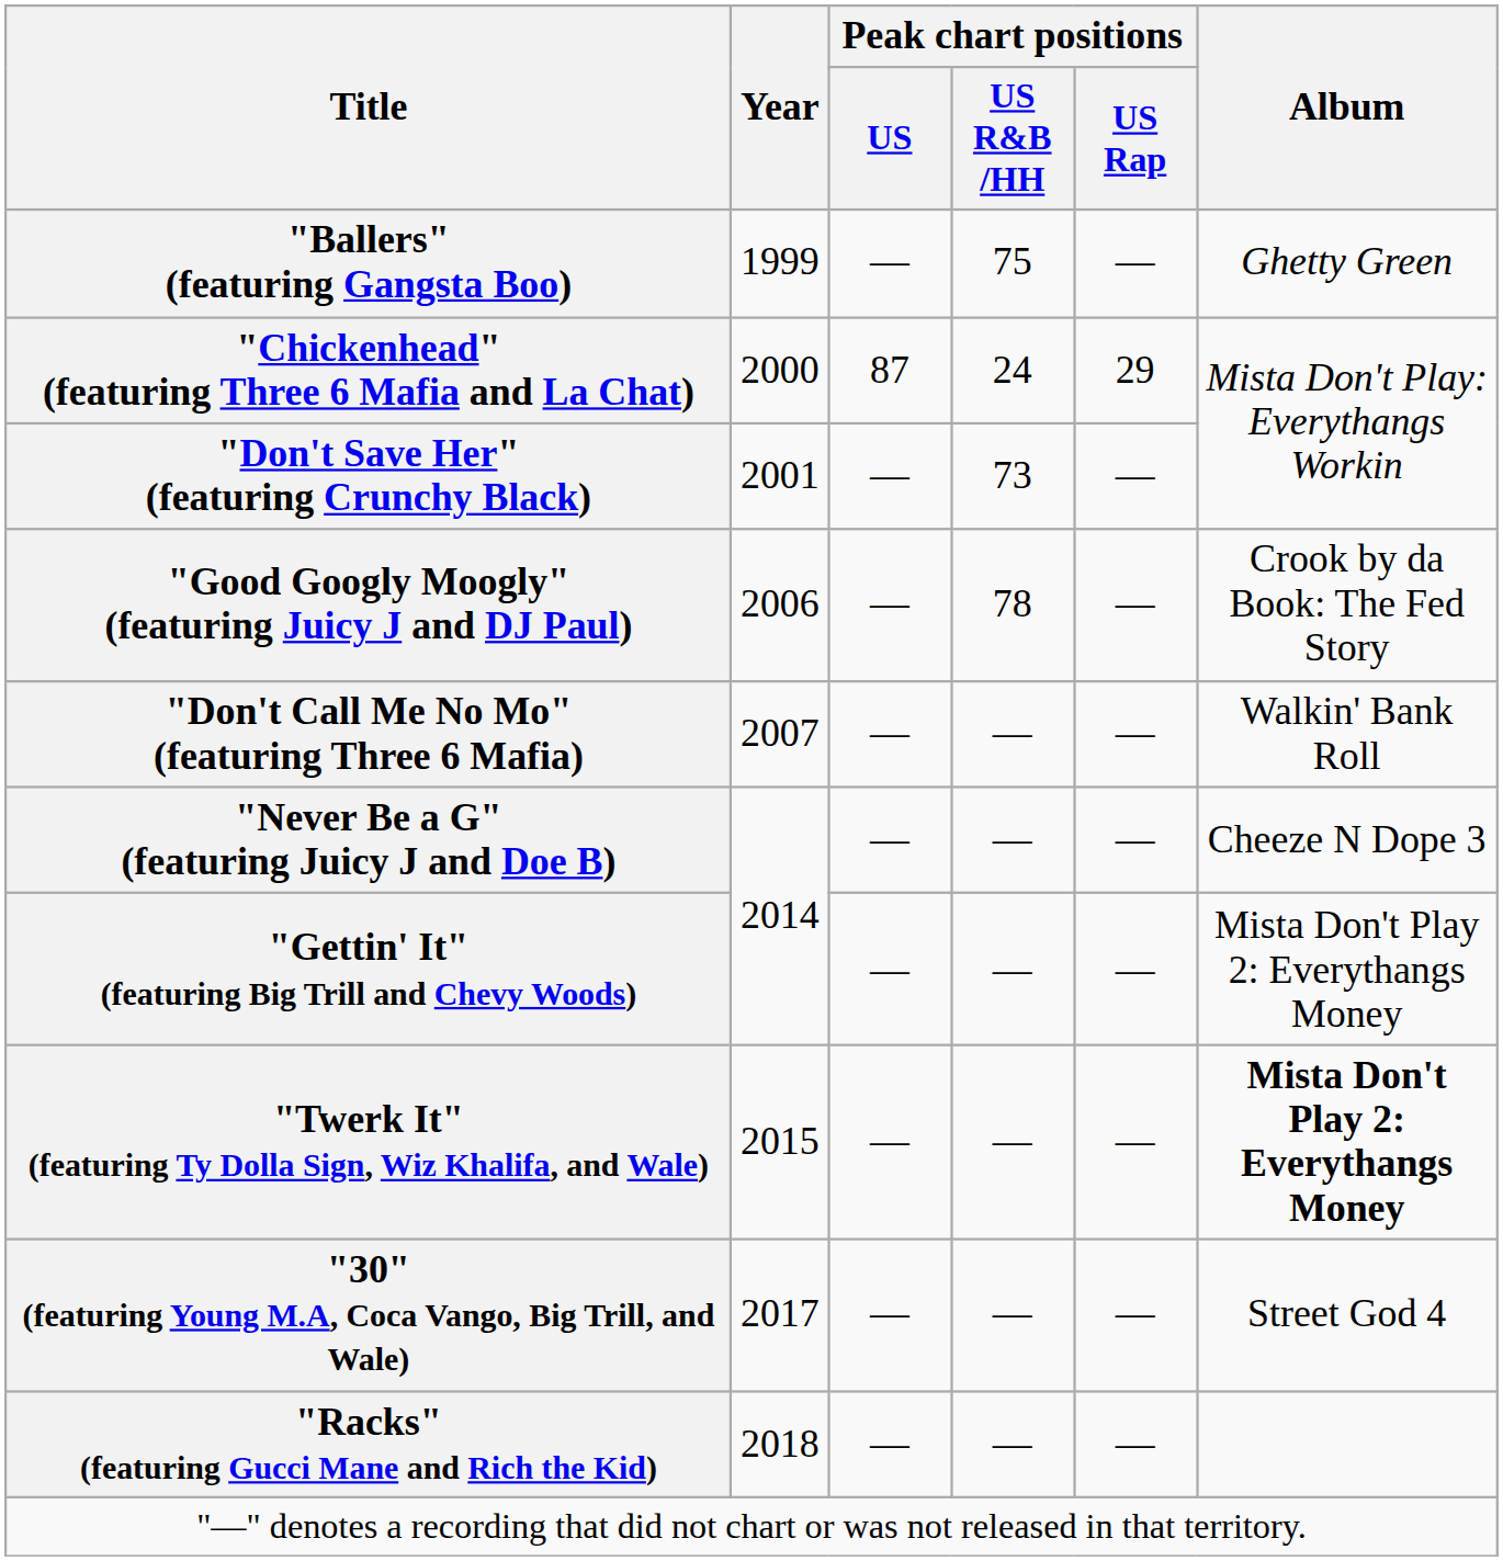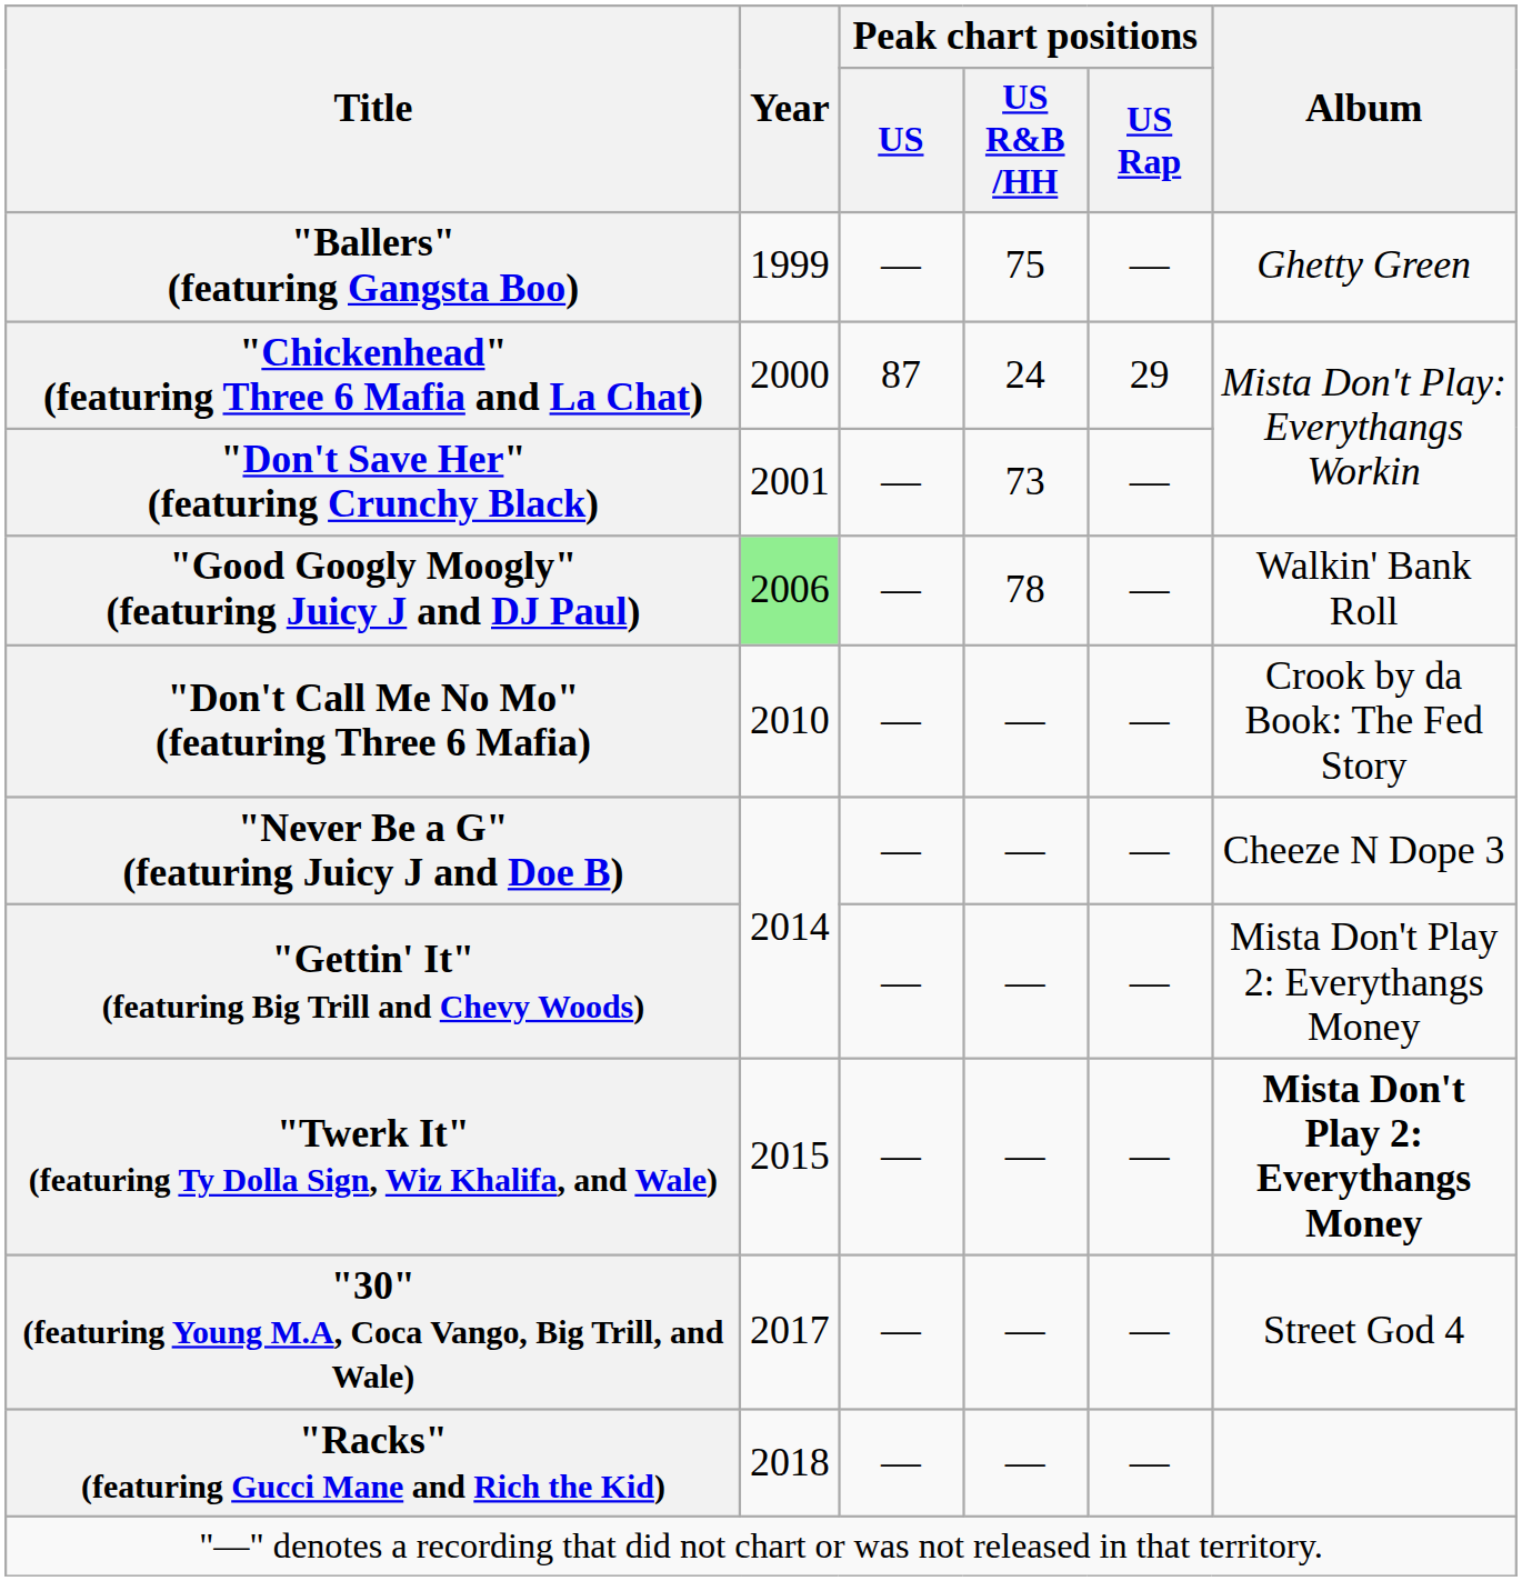"Good Googly Moogly" (featuring Juicy J and DJ Paul) | Year: no background -> lightgreen background
"Good Googly Moogly" (featuring Juicy J and DJ Paul) | Album: Crook by da Book: The Fed Story -> Walkin' Bank Roll
"Don't Call Me No Mo" (featuring Three 6 Mafia) | Year: 2007 -> 2010
"Don't Call Me No Mo" (featuring Three 6 Mafia) | Album: Walkin' Bank Roll -> Crook by da Book: The Fed Story
